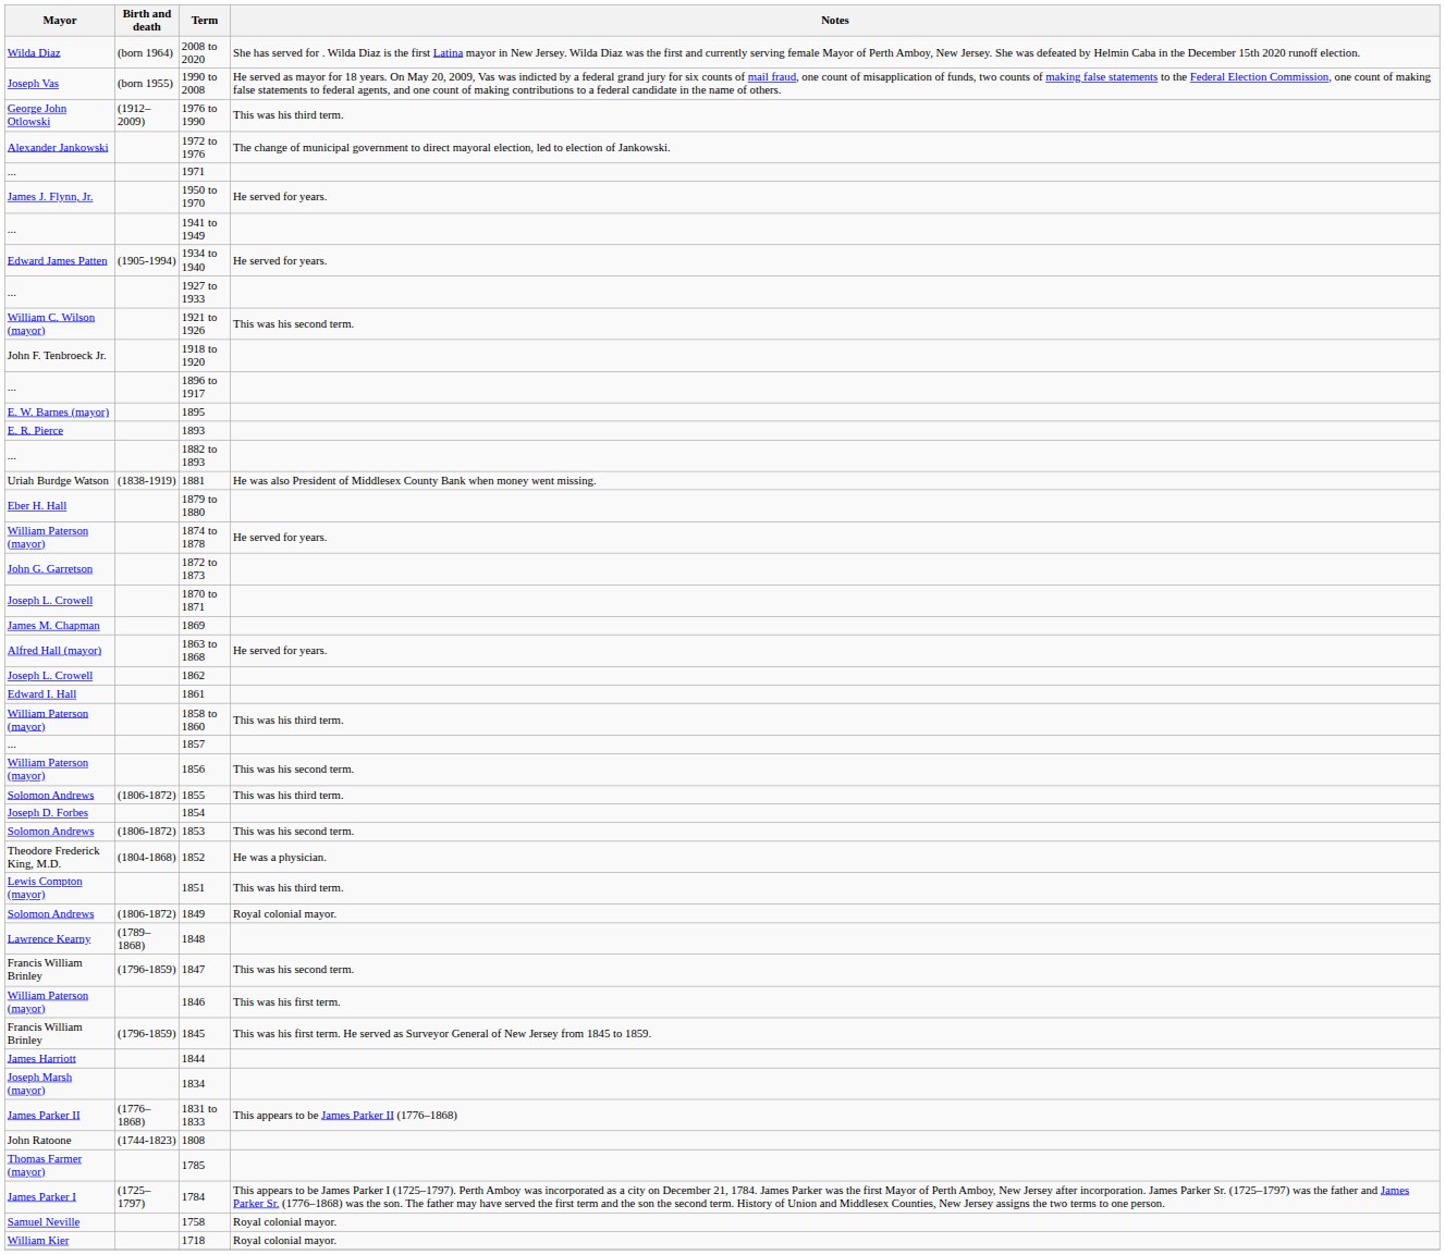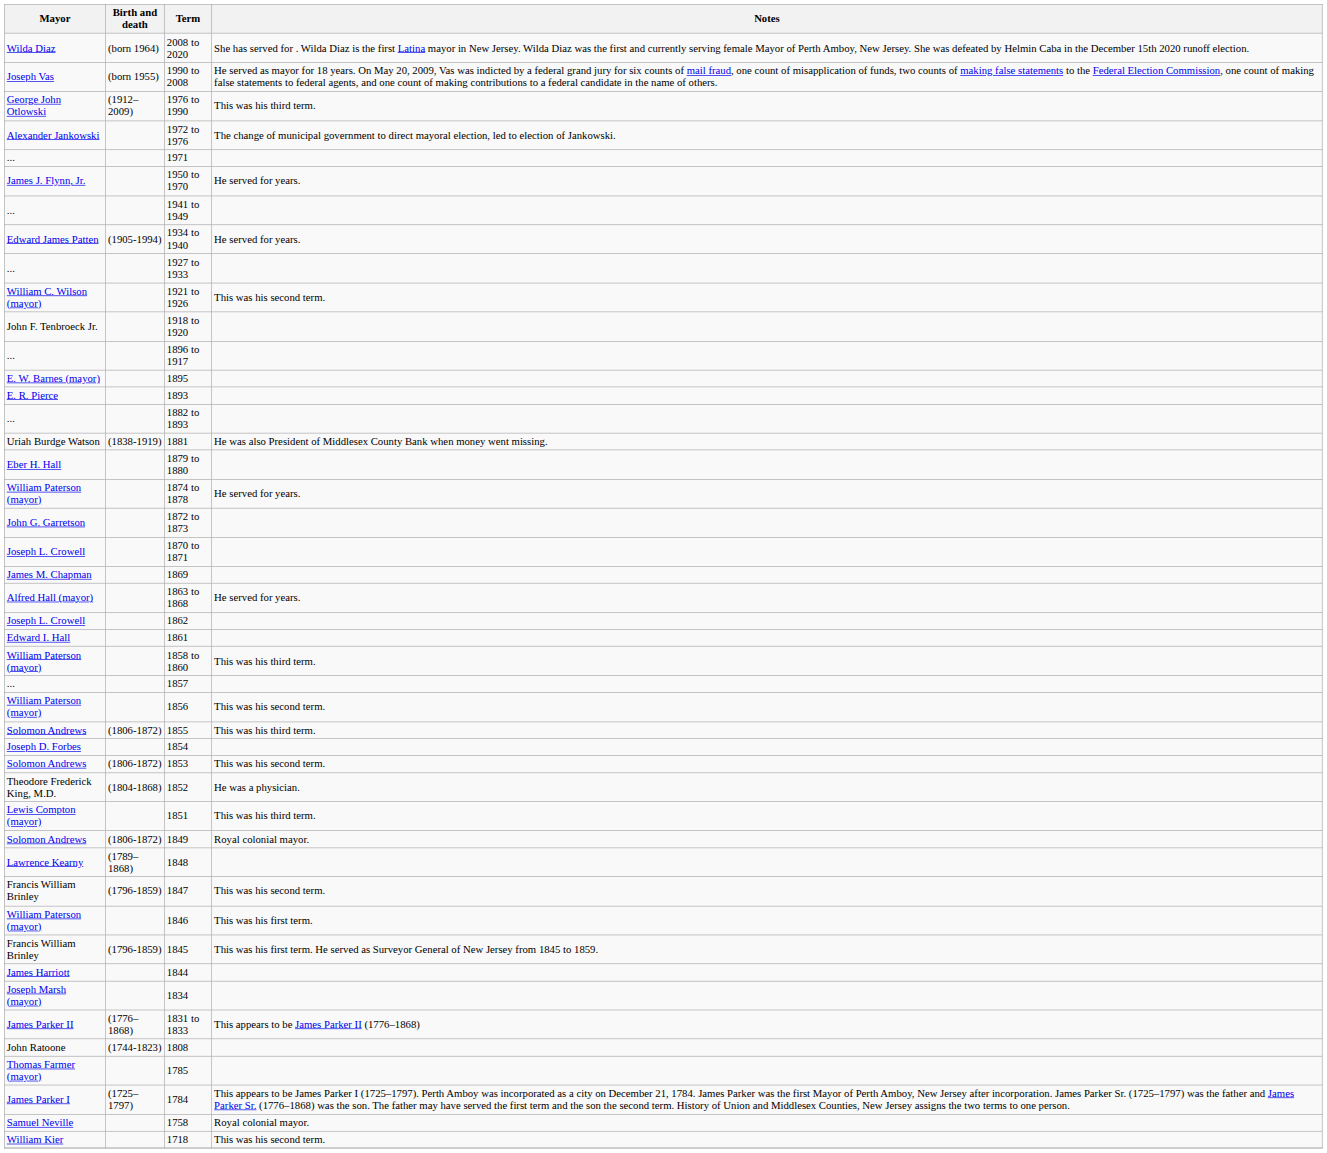1718 | Notes: Royal colonial mayor. -> This was his second term.
